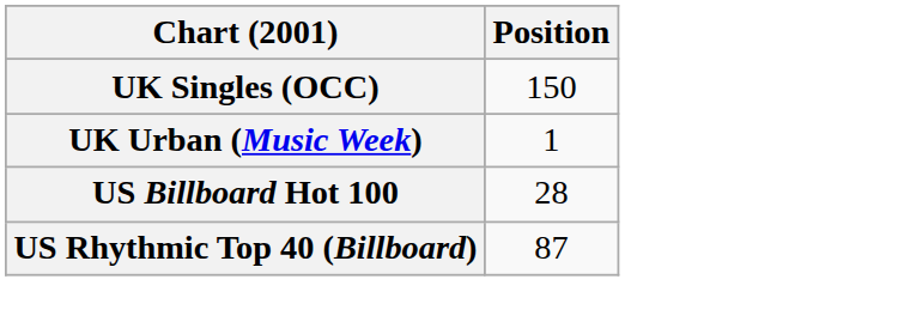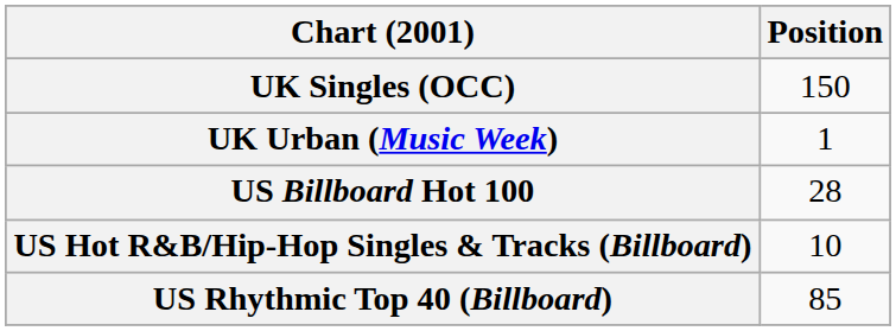+ row: US Hot R&B/Hip-Hop Singles & Tracks (Billboard) | 10
US Rhythmic Top 40 (Billboard) | Position: 87 -> 85
